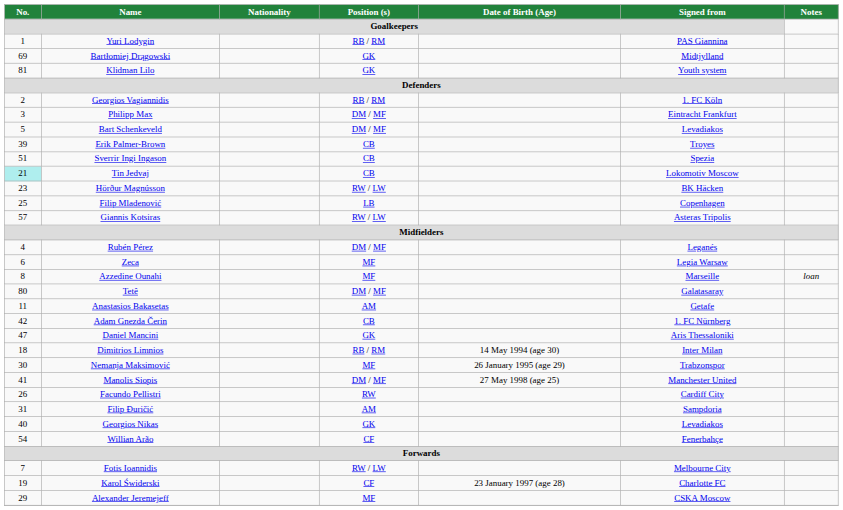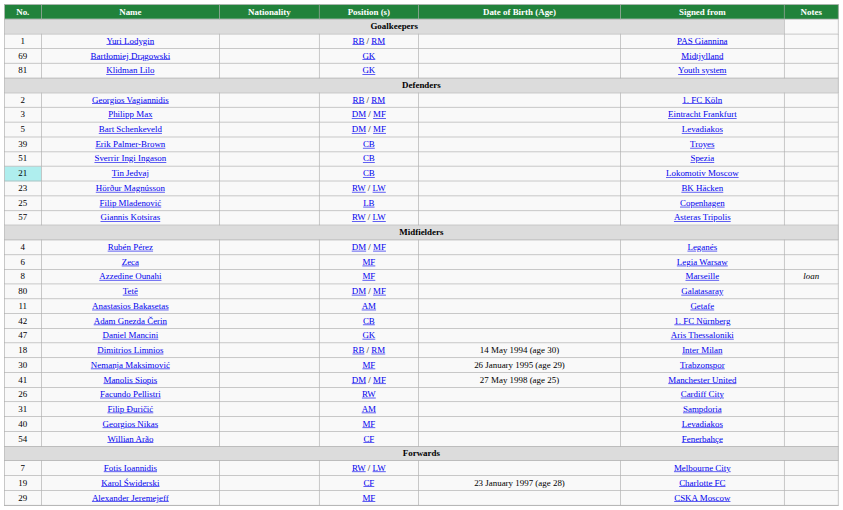Georgios Nikas | Position (s) / Goalkeepers: GK -> MF
